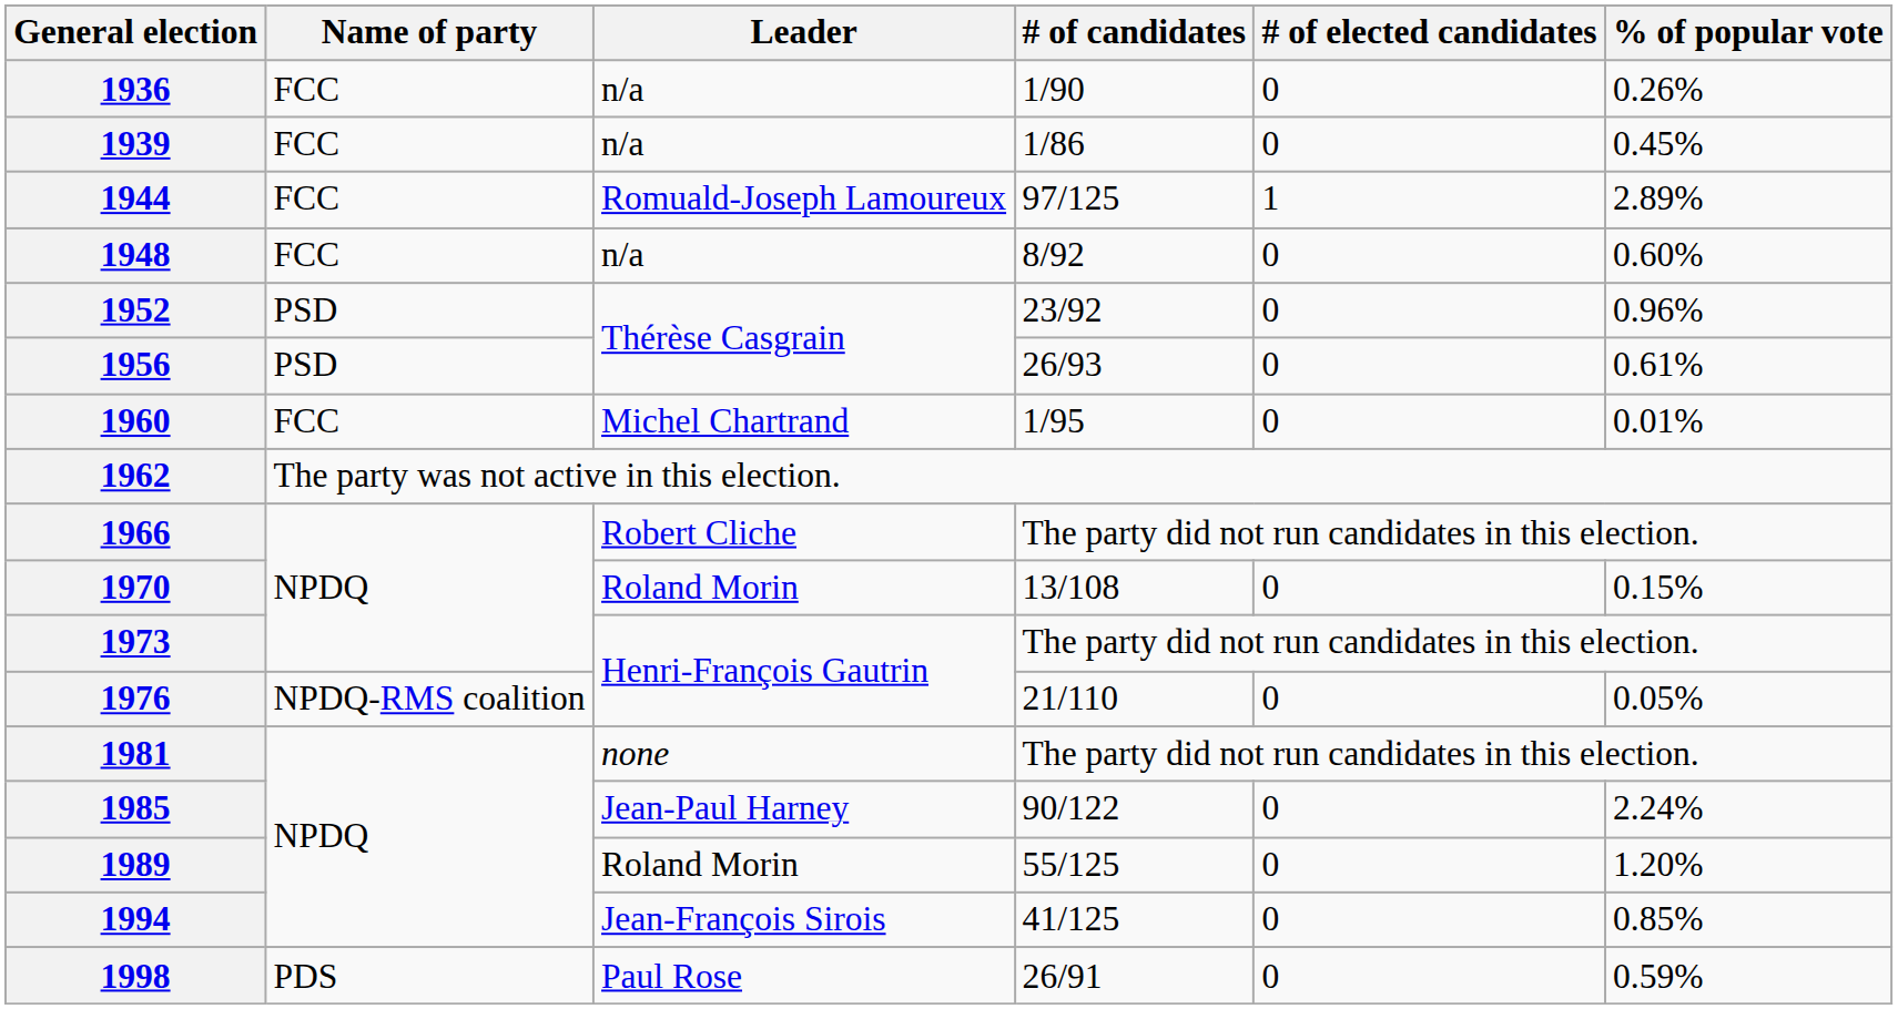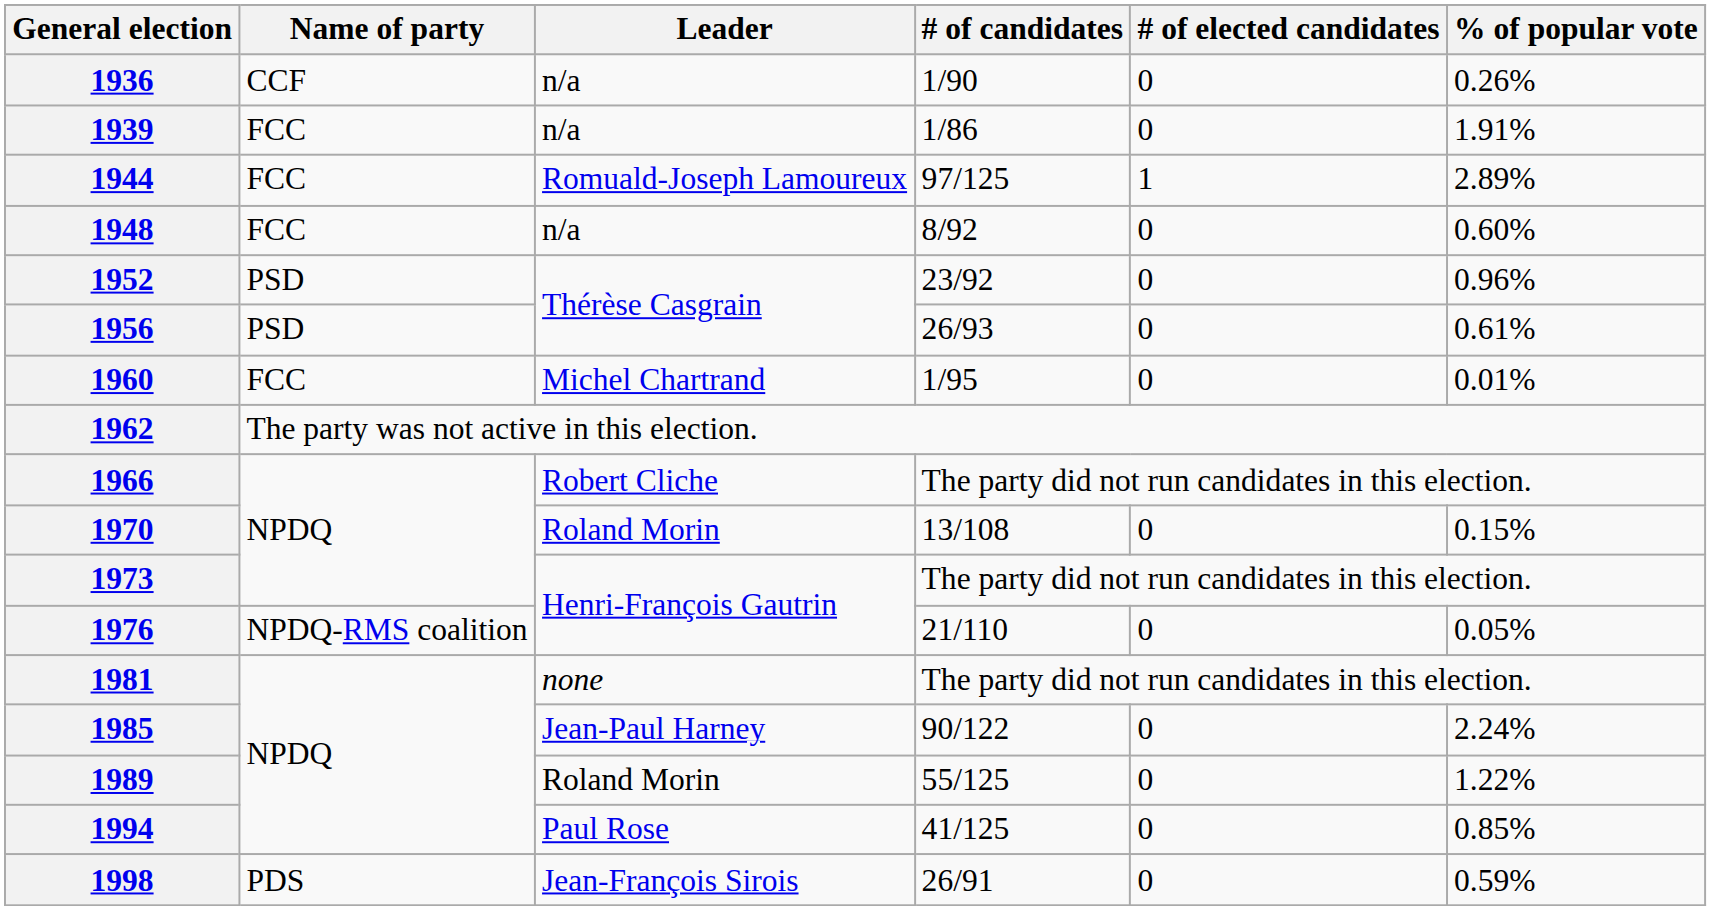1936 | Name of party: FCC -> CCF
1939 | % of popular vote: 0.45% -> 1.91%
1989 | % of popular vote: 1.20% -> 1.22%
1994 | Leader: Jean-François Sirois -> Paul Rose
1998 | Leader: Paul Rose -> Jean-François Sirois
